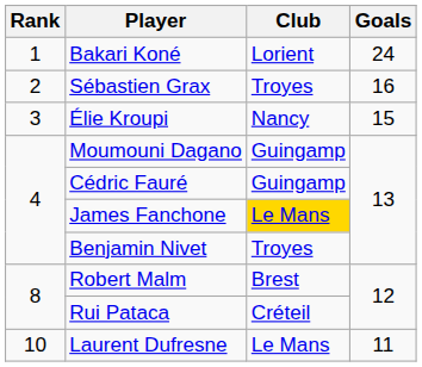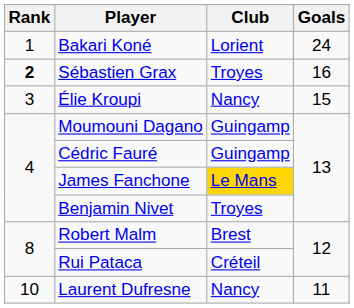Sébastien Grax | Rank: normal -> bold
Laurent Dufresne | Club: Le Mans -> Nancy
